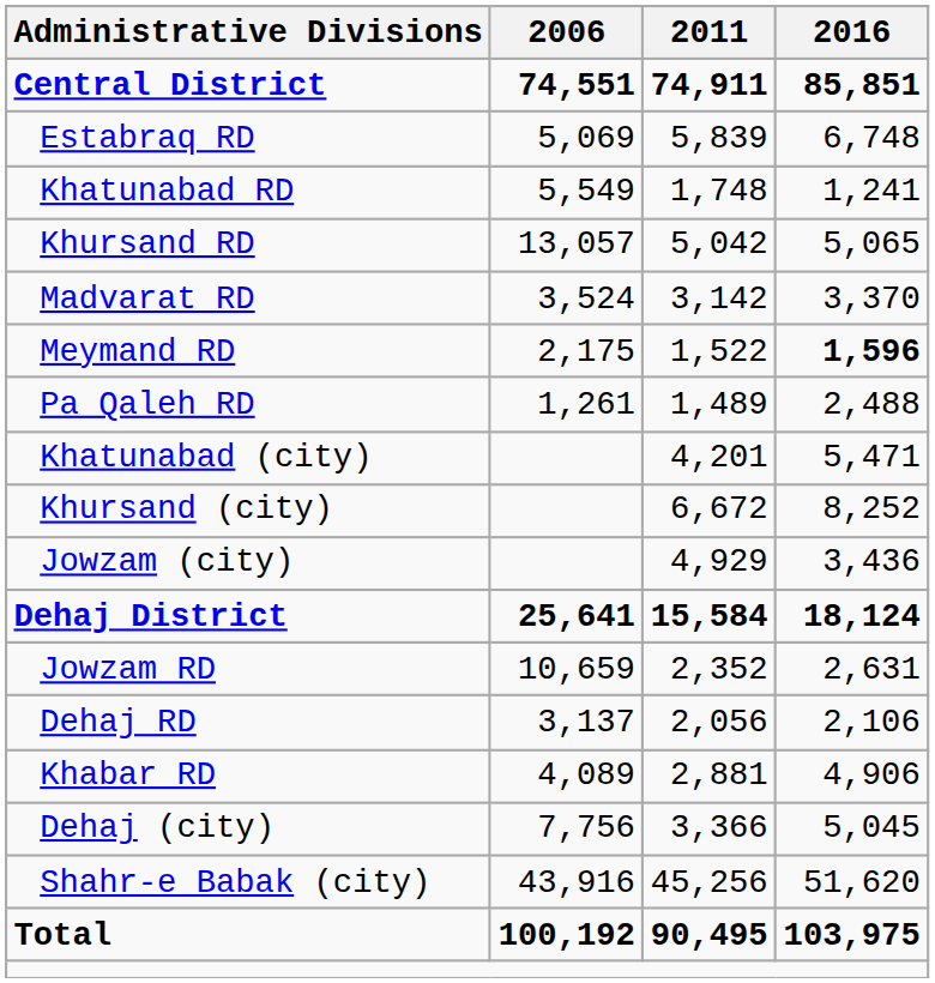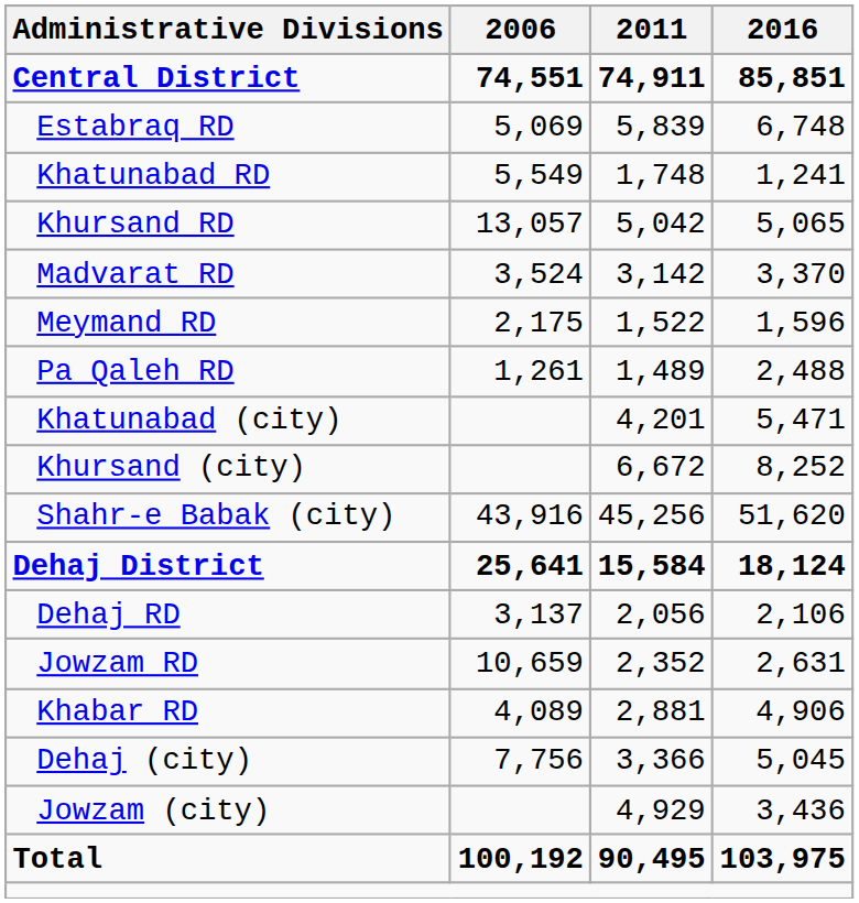Meymand RD | 2016: bold -> normal
rows swapped: Shahr-e Babak (city) <-> Jowzam (city)
rows swapped: Dehaj RD <-> Jowzam RD
